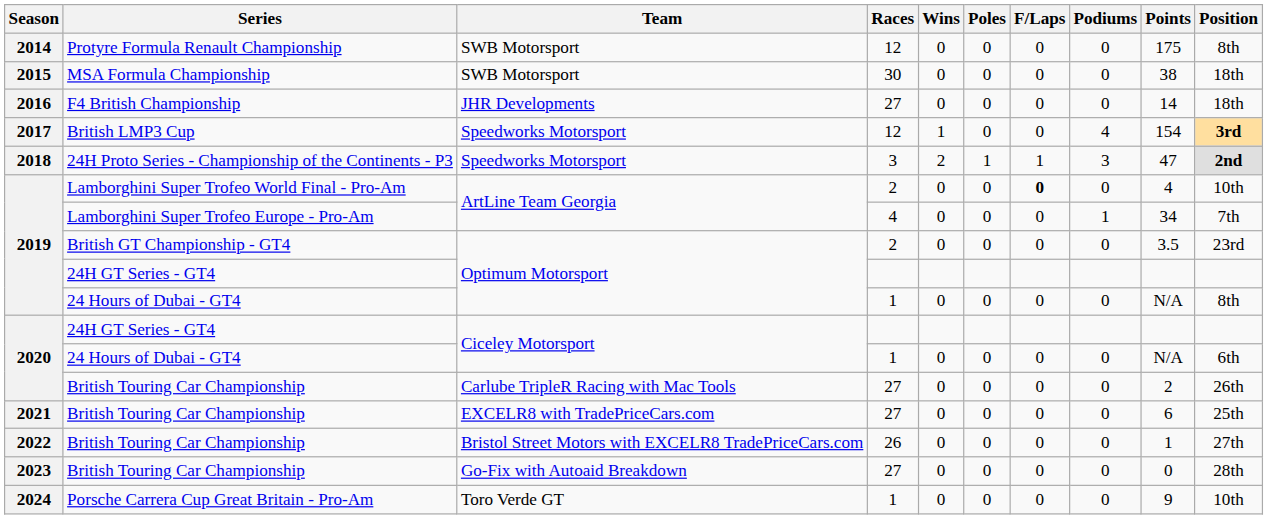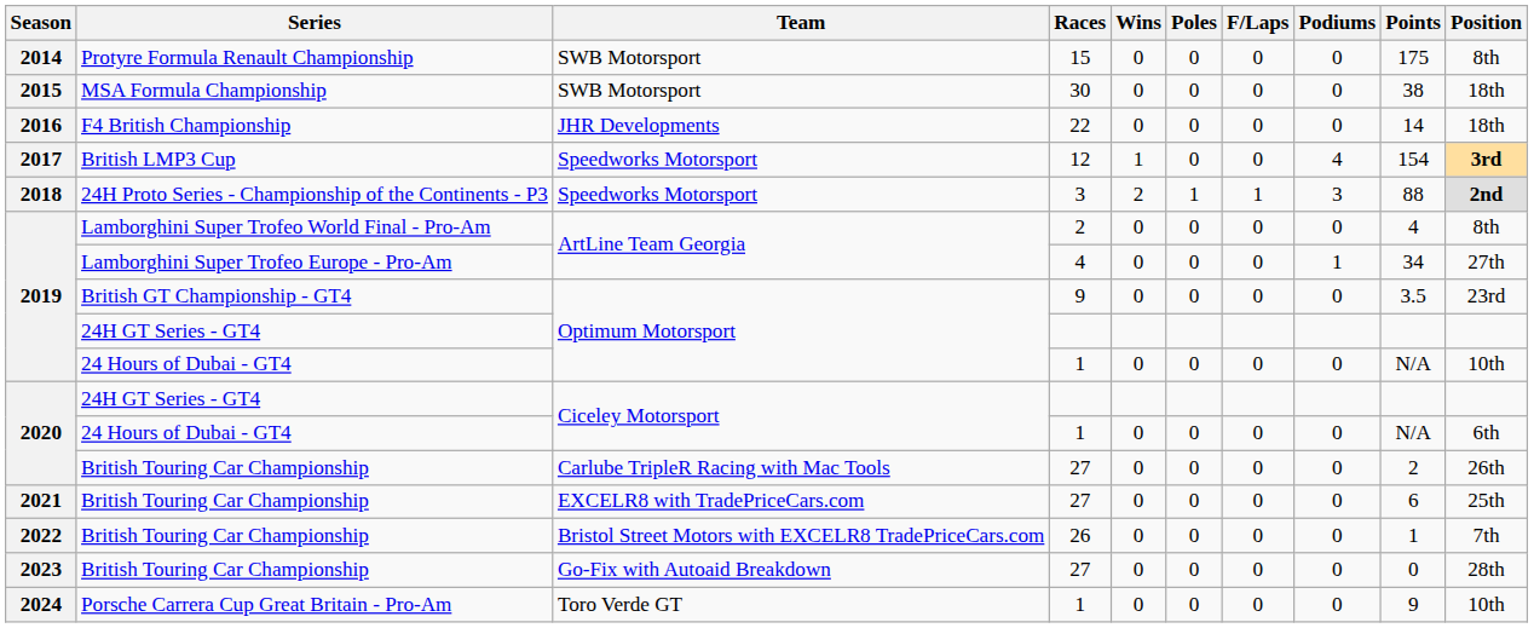Protyre Formula Renault Championship | Races: 12 -> 15
F4 British Championship | Races: 27 -> 22
24H Proto Series - Championship of the Continents - P3 | Points: 47 -> 88
Lamborghini Super Trofeo World Final - Pro-Am | F/Laps: bold -> normal
Lamborghini Super Trofeo World Final - Pro-Am | Position: 10th -> 8th
Lamborghini Super Trofeo Europe - Pro-Am | Position: 7th -> 27th
British GT Championship - GT4 | Races: 2 -> 9
2019 / 24 Hours of Dubai - GT4 | Position: 8th -> 10th
2022 / British Touring Car Championship | Position: 27th -> 7th
